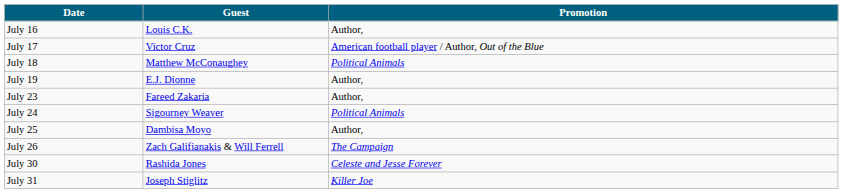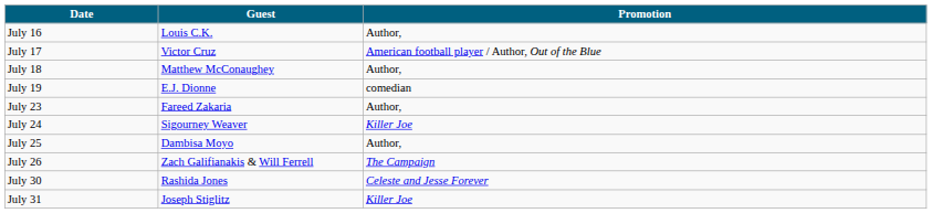July 18 | Promotion: Political Animals -> Author,
July 19 | Promotion: Author, -> comedian
July 24 | Promotion: Political Animals -> Killer Joe
